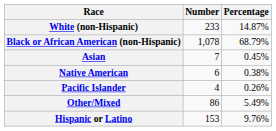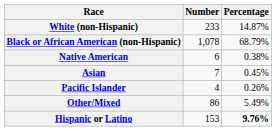rows swapped: Native American <-> Asian
Hispanic or Latino | Percentage: normal -> bold
